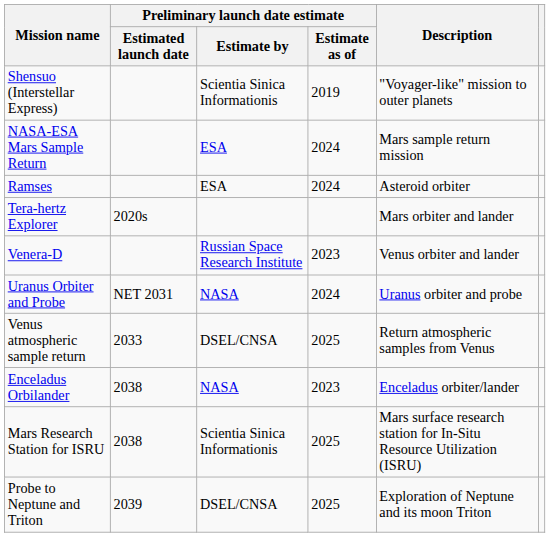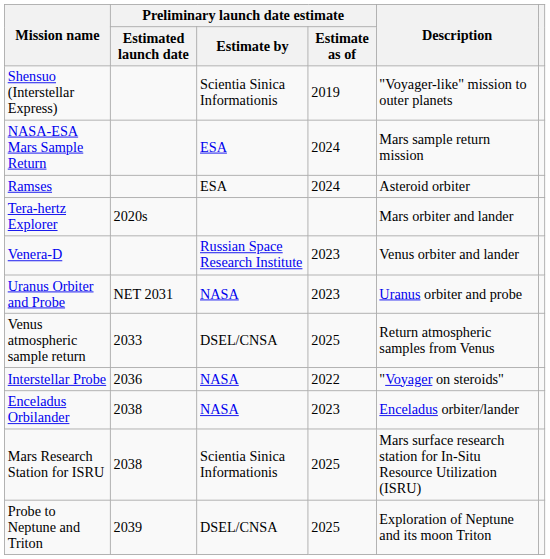Uranus Orbiter and Probe | Preliminary launch date estimate / Estimate as of: 2024 -> 2023
+ row: Interstellar Probe | 2036 | NASA | 2022 | "Voyager on steroids"
